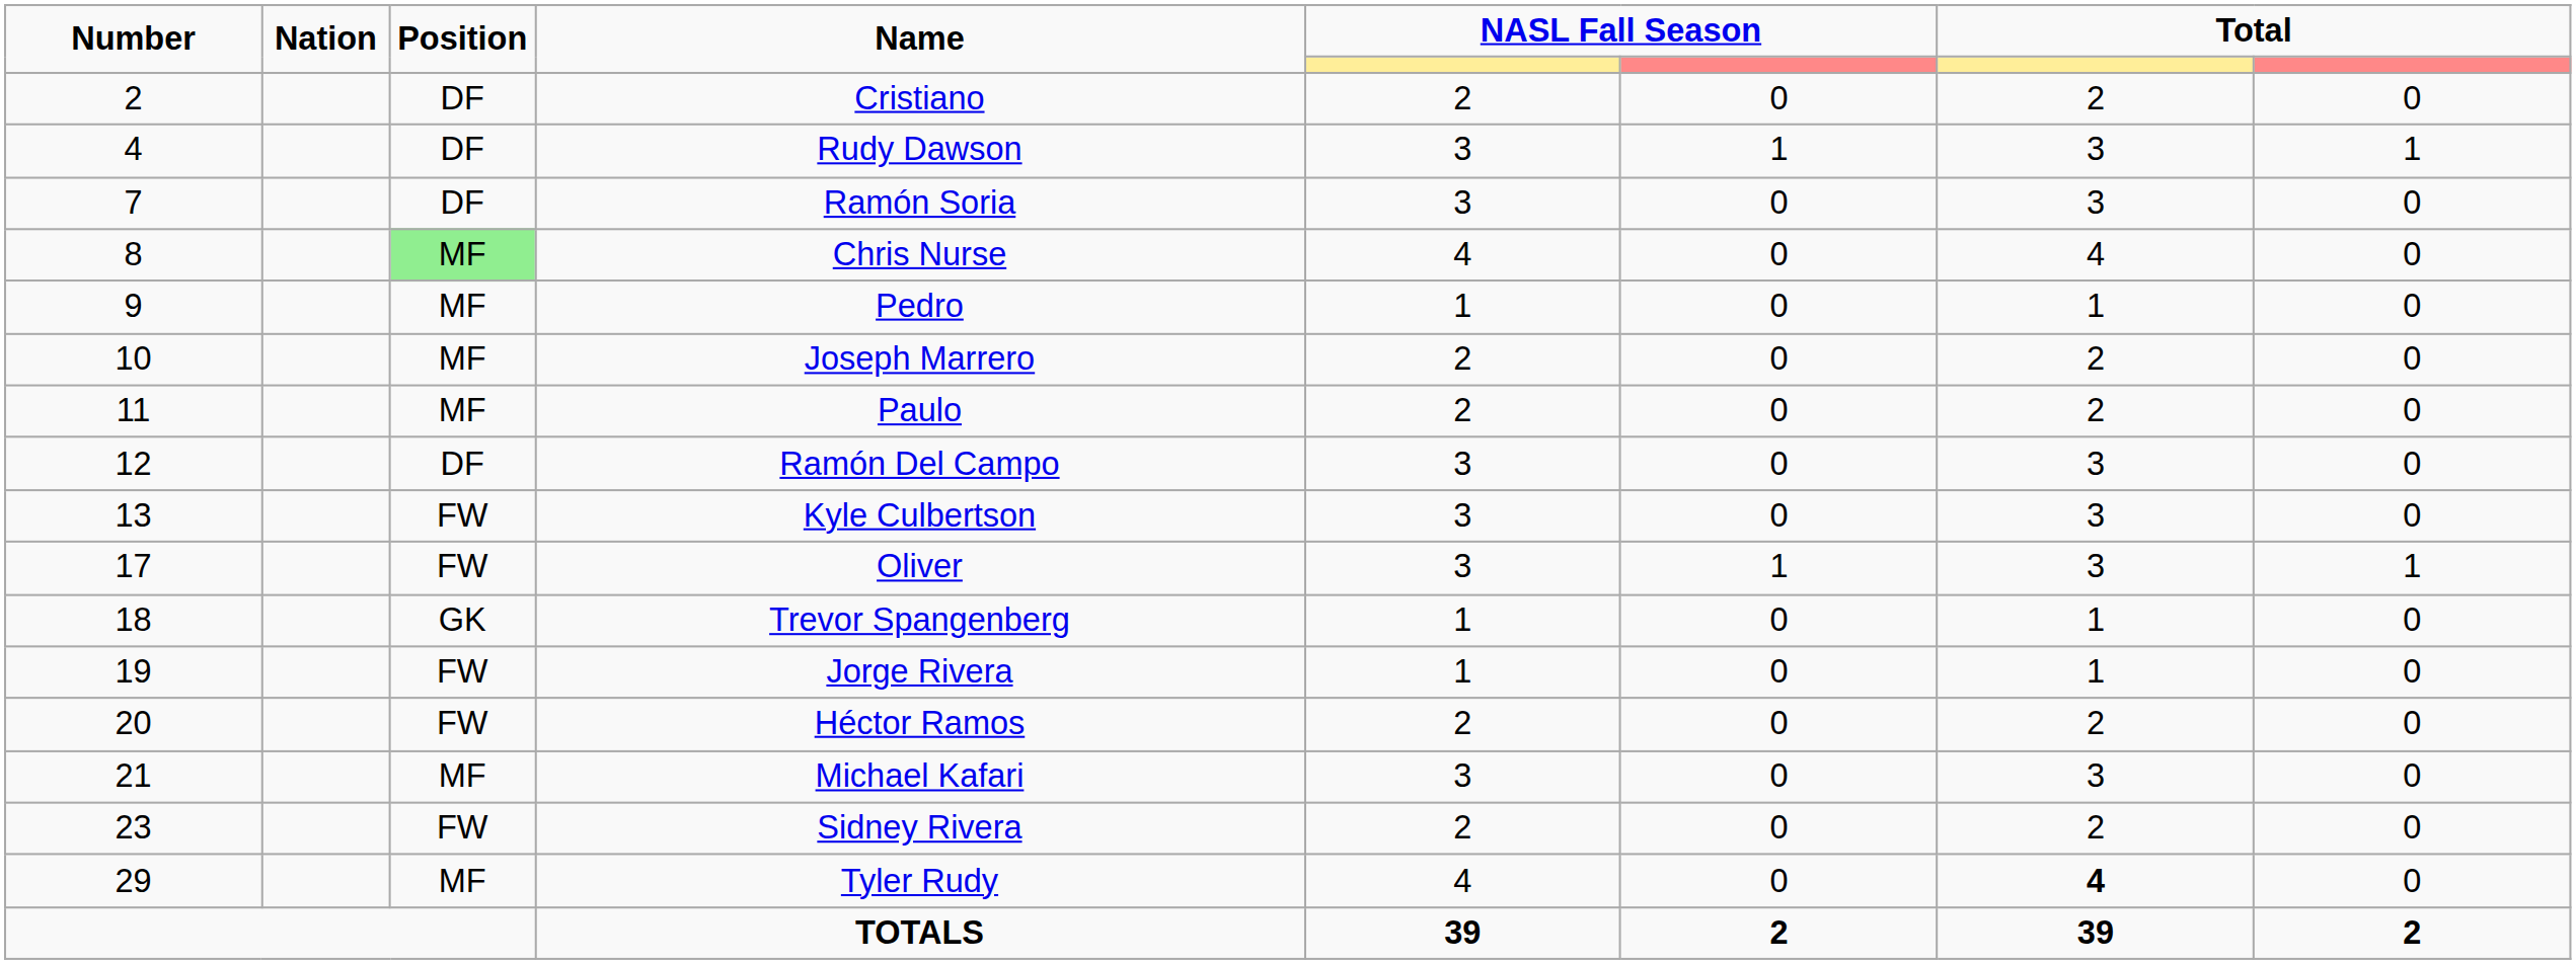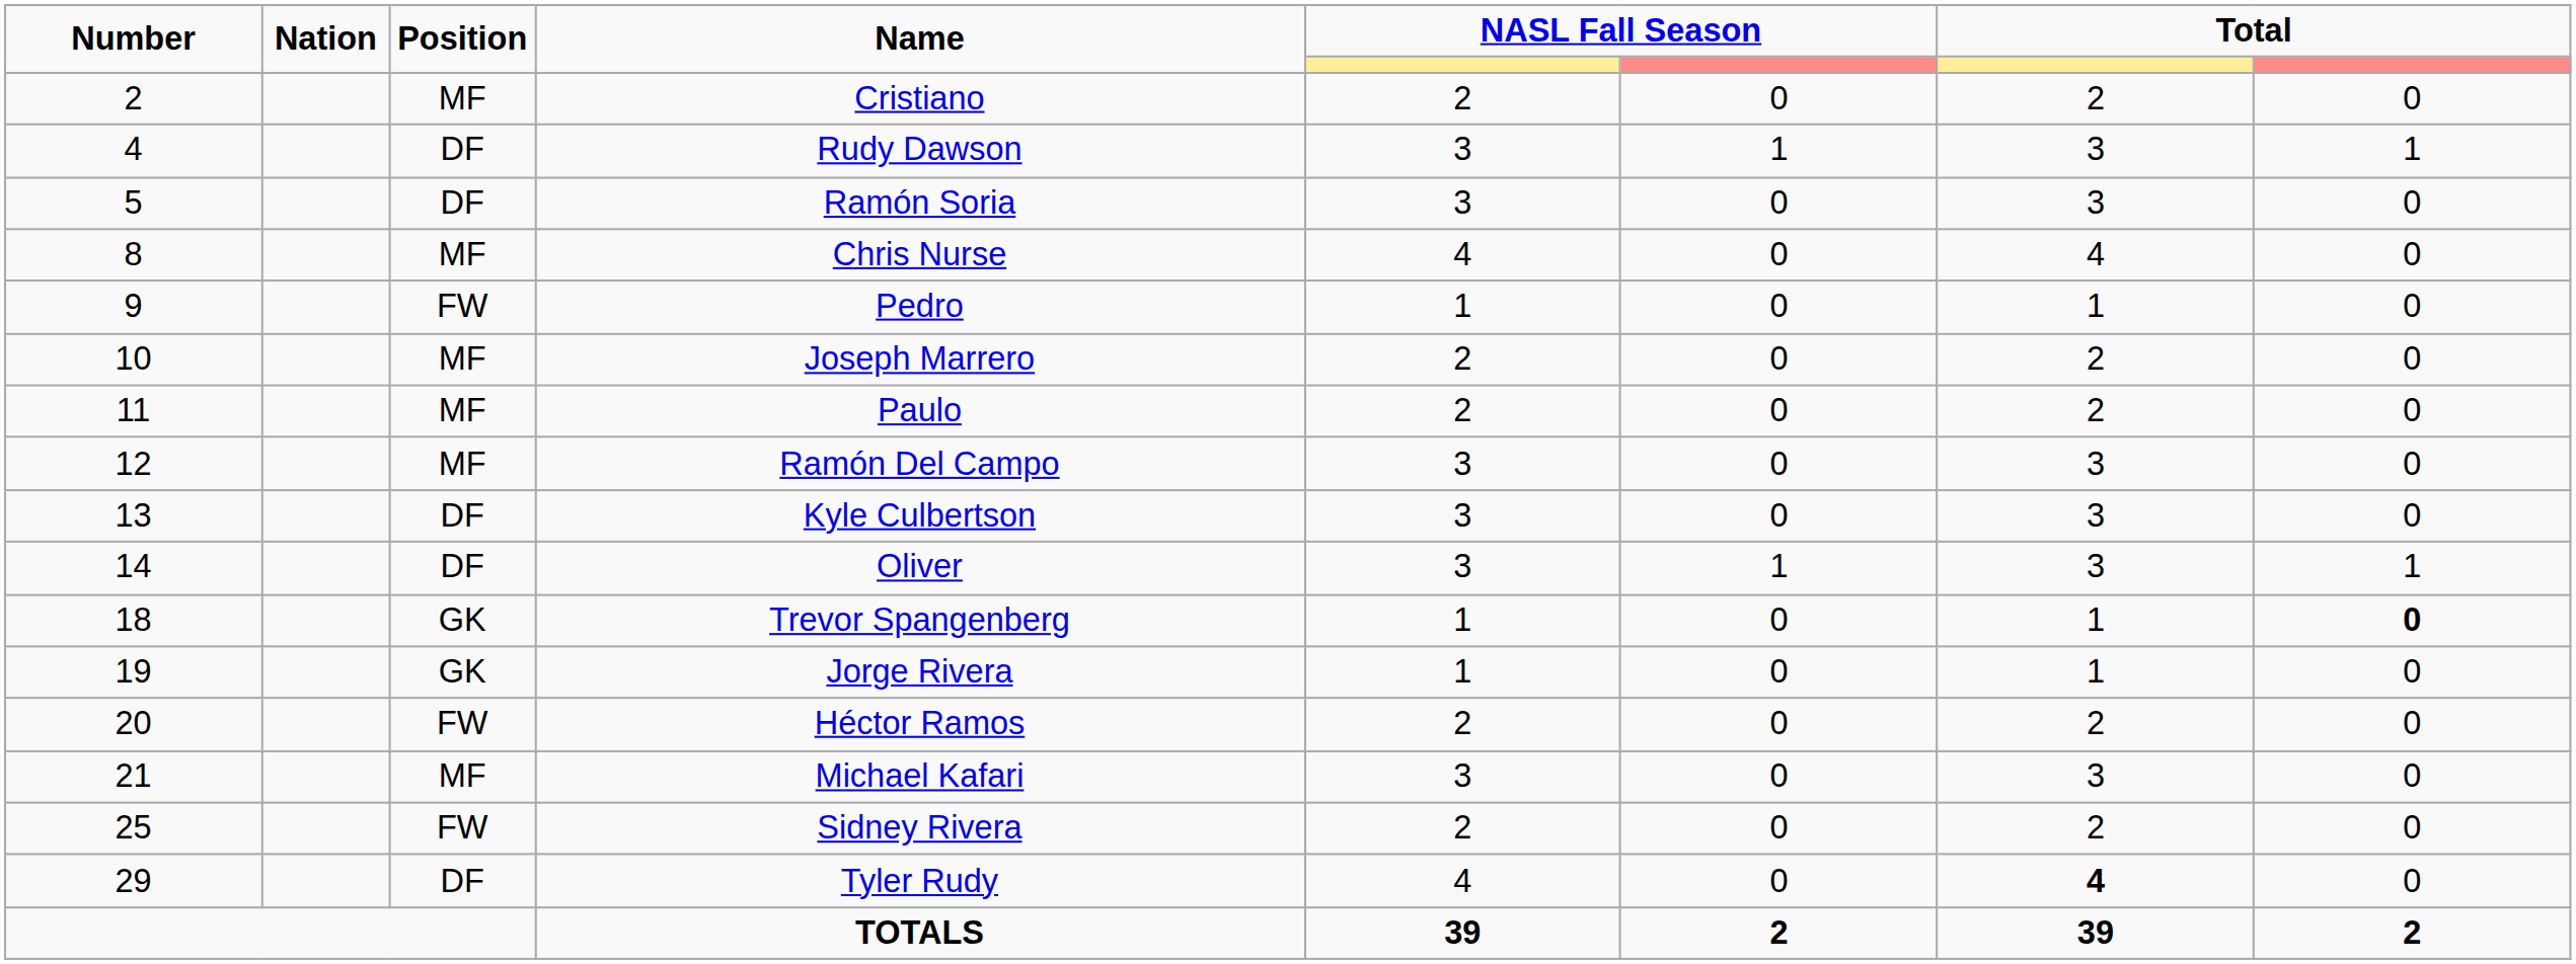Cristiano | Position: DF -> MF
Ramón Soria | Number: 7 -> 5
Chris Nurse | Position: lightgreen background -> no background
Pedro | Position: MF -> FW
Ramón Del Campo | Position: DF -> MF
Kyle Culbertson | Position: FW -> DF
Oliver | Number: 17 -> 14
Oliver | Position: FW -> DF
Trevor Spangenberg | column 8: normal -> bold
Jorge Rivera | Position: FW -> GK
Sidney Rivera | Number: 23 -> 25
Tyler Rudy | Position: MF -> DF
